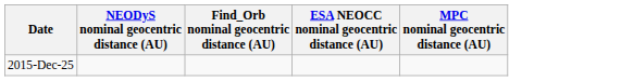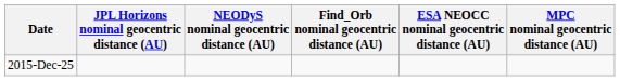+ column: JPL Horizons nominal geocentric distance (AU)
